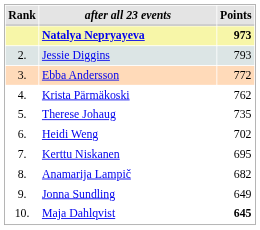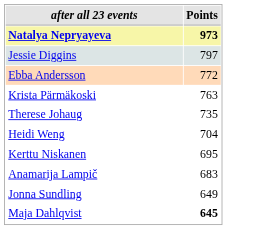- column: Rank | 2. | 3. | 4. | 5. | 6. | 7. | 8. | 9. | 10.
Jessie Diggins | Points: 793 -> 797
Krista Pärmäkoski | Points: 762 -> 763
Heidi Weng | Points: 702 -> 704
Anamarija Lampič | Points: 682 -> 683
